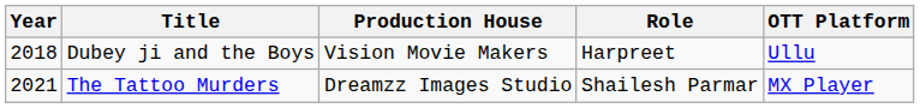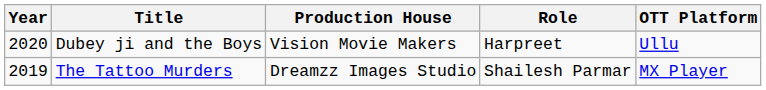Dubey ji and the Boys | Year: 2018 -> 2020
The Tattoo Murders | Year: 2021 -> 2019
